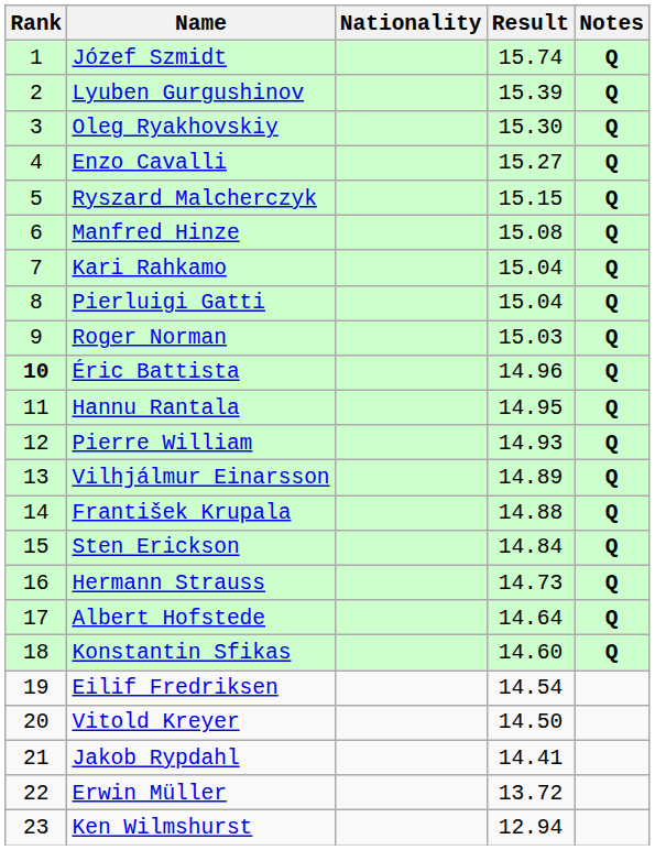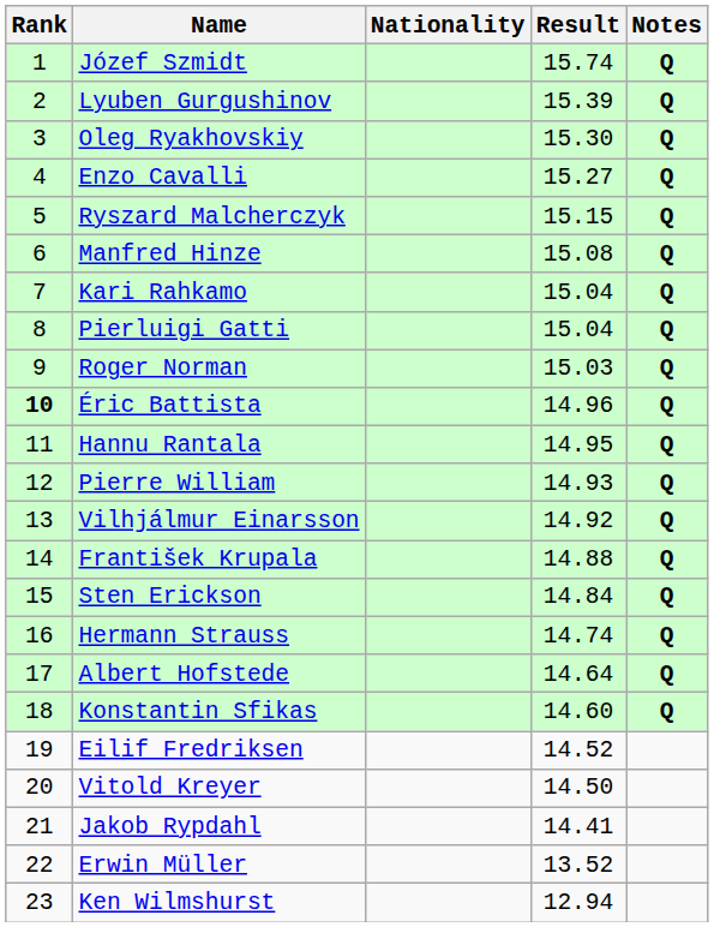Vilhjálmur Einarsson | Result: 14.89 -> 14.92
Hermann Strauss | Result: 14.73 -> 14.74
Eilif Fredriksen | Result: 14.54 -> 14.52
Erwin Müller | Result: 13.72 -> 13.52
